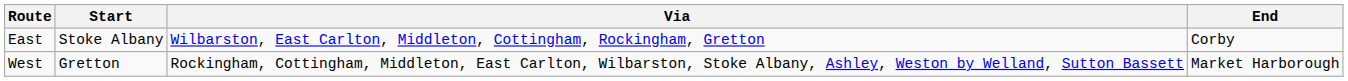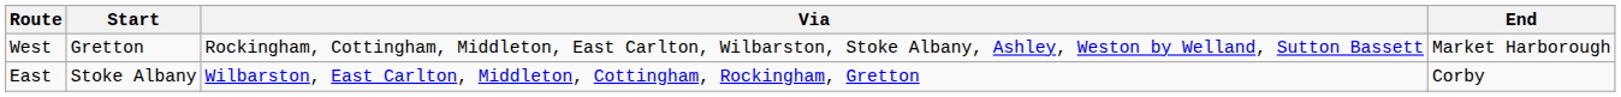rows swapped: East <-> West
